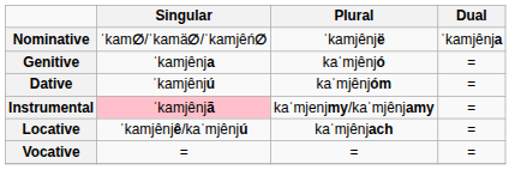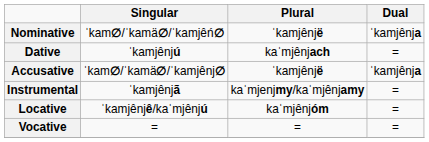- row: Genitive | ˈkamjênja | kaˈmjênjó | =
Dative | Plural: kaˈmjênjóm -> kaˈmjênjach
+ row: Accusative | ˈkam∅/ˈkamä∅/ˈkamjênj∅ | ˈkamjênjë | ˈkamjênja
Instrumental | Singular: pink background -> no background
Locative | Plural: kaˈmjênjach -> kaˈmjênjóm
